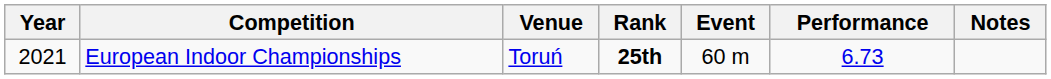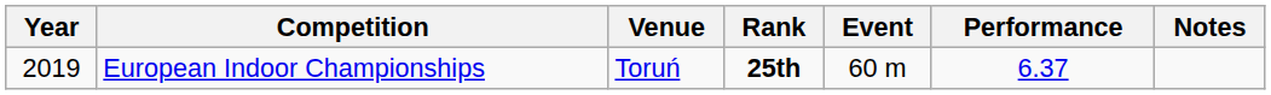European Indoor Championships | Year: 2021 -> 2019
European Indoor Championships | Performance: 6.73 -> 6.37
